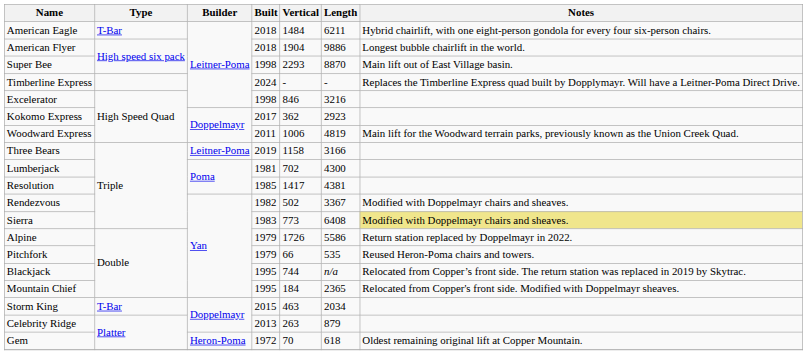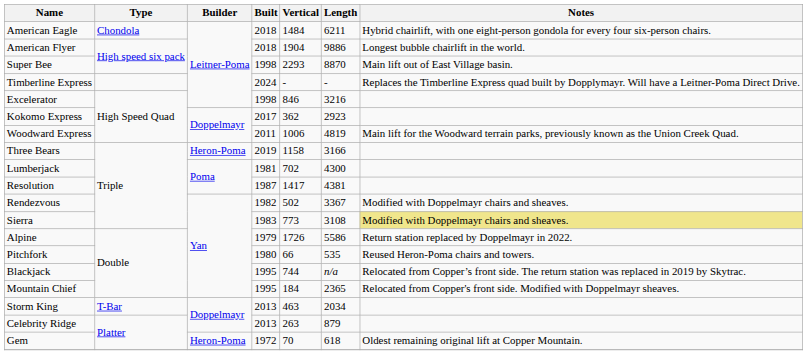American Eagle | Type: T-Bar -> Chondola
Three Bears | Builder: Leitner-Poma -> Heron-Poma
Resolution | Built: 1985 -> 1987
Sierra | Length: 6408 -> 3108
Pitchfork | Built: 1979 -> 1980
Storm King | Built: 2015 -> 2013
